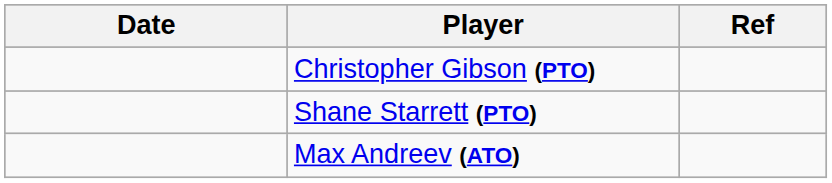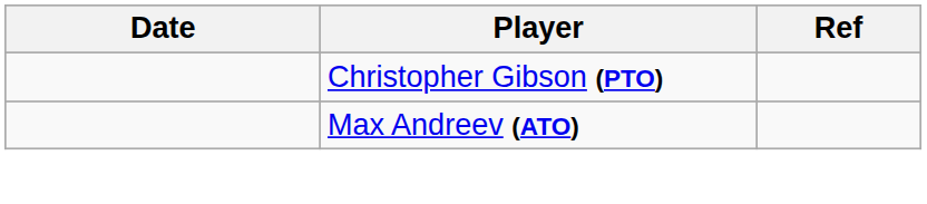- row: Shane Starrett (PTO)
